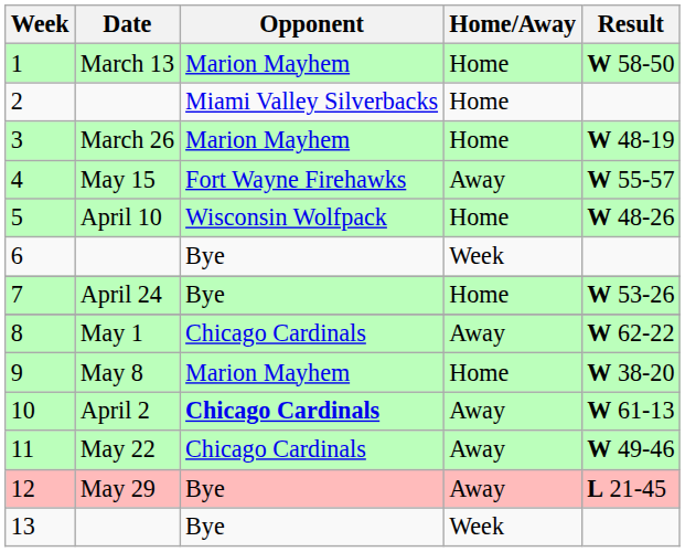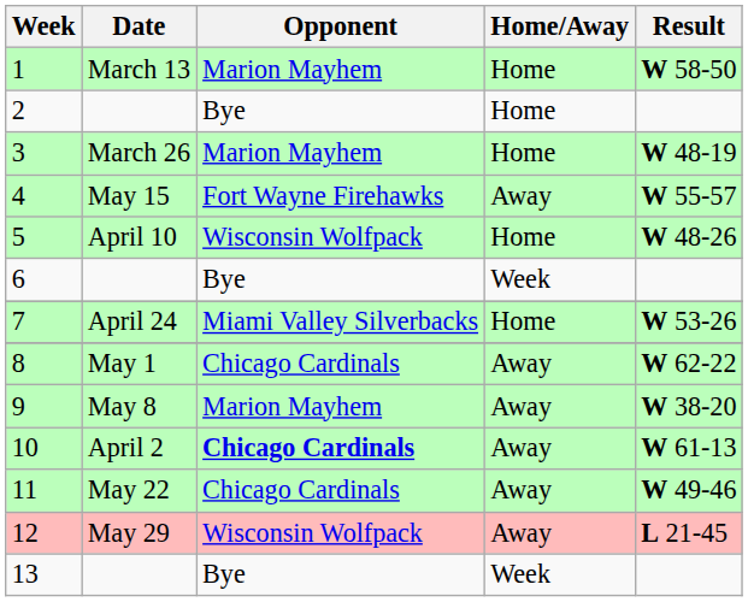2 | Opponent: Miami Valley Silverbacks -> Bye
7 | Opponent: Bye -> Miami Valley Silverbacks
9 | Home/Away: Home -> Away
12 | Opponent: Bye -> Wisconsin Wolfpack
